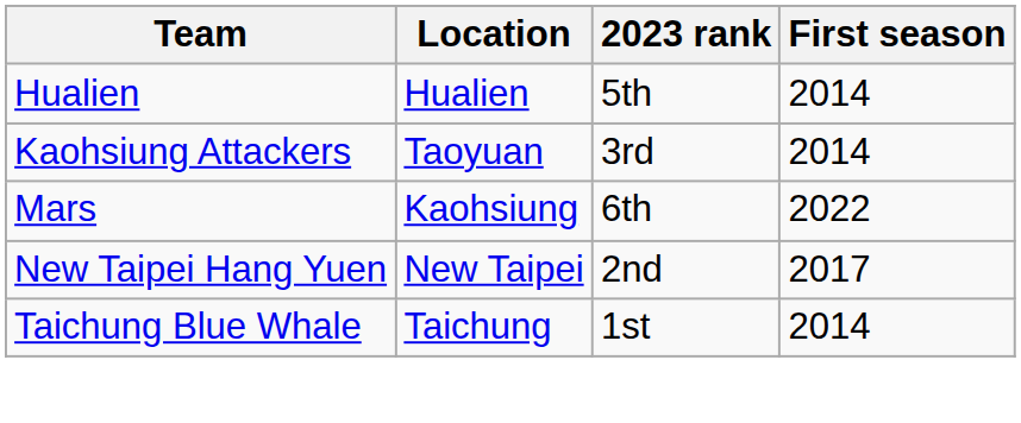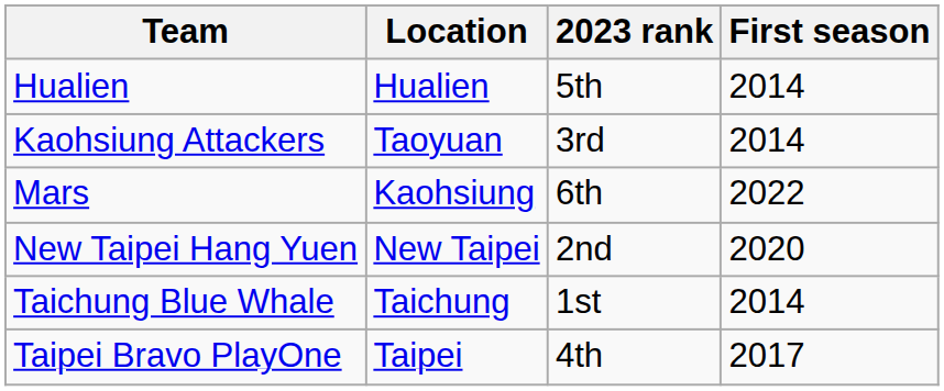New Taipei Hang Yuen | First season: 2017 -> 2020
+ row: Taipei Bravo PlayOne | Taipei | 4th | 2017
